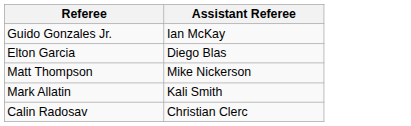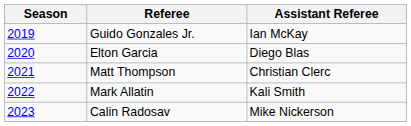+ column: Season | 2019 | 2020 | 2021 | 2022 | 2023
Matt Thompson | Assistant Referee: Mike Nickerson -> Christian Clerc
Calin Radosav | Assistant Referee: Christian Clerc -> Mike Nickerson
